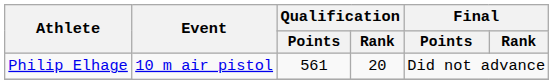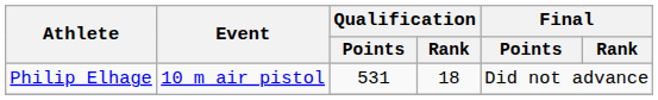Philip Elhage | Qualification / Points: 561 -> 531
Philip Elhage | Qualification / Rank: 20 -> 18
